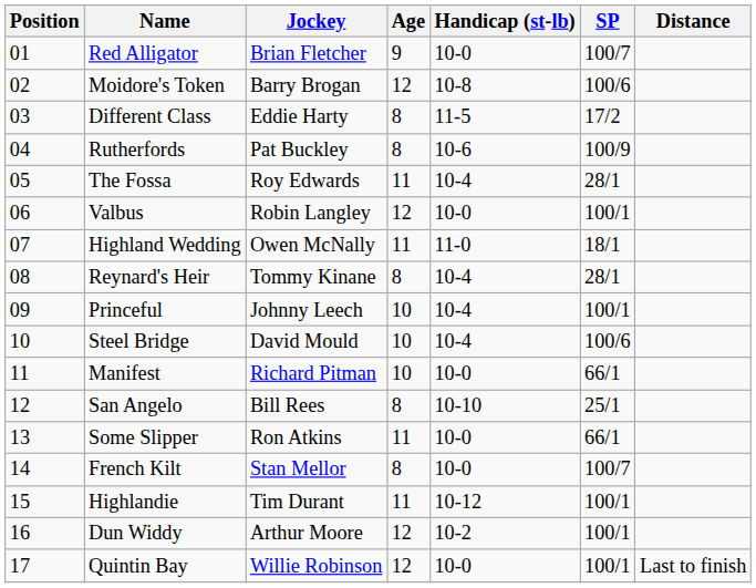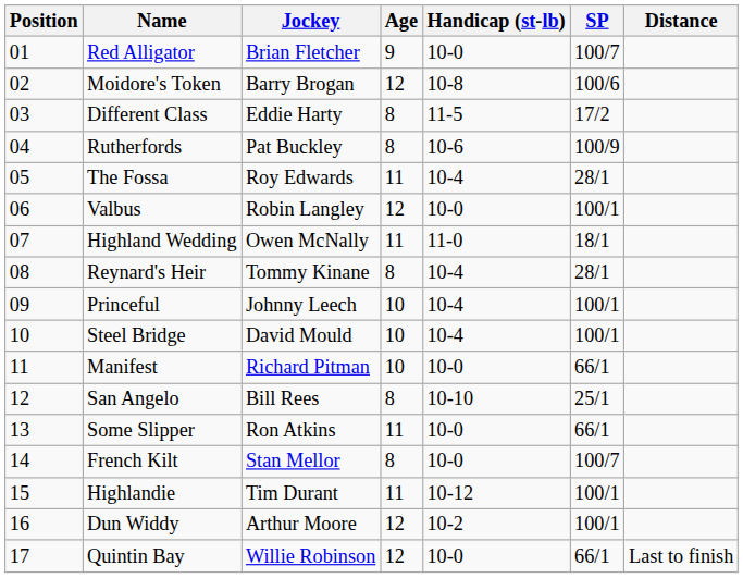Steel Bridge | SP: 100/6 -> 100/1
Quintin Bay | SP: 100/1 -> 66/1
